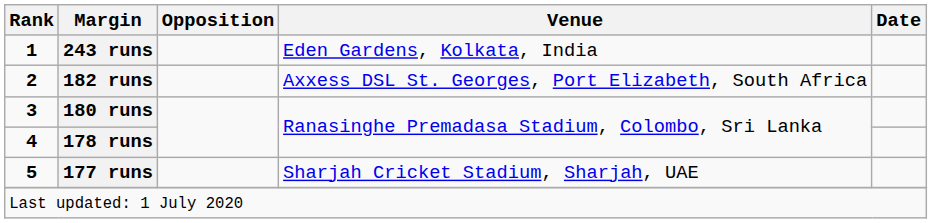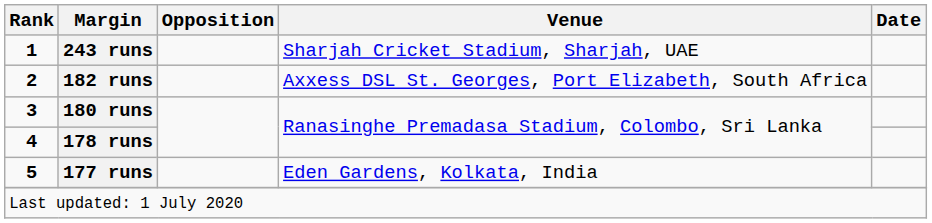243 runs | Venue: Eden Gardens, Kolkata, India -> Sharjah Cricket Stadium, Sharjah, UAE
177 runs | Venue: Sharjah Cricket Stadium, Sharjah, UAE -> Eden Gardens, Kolkata, India
